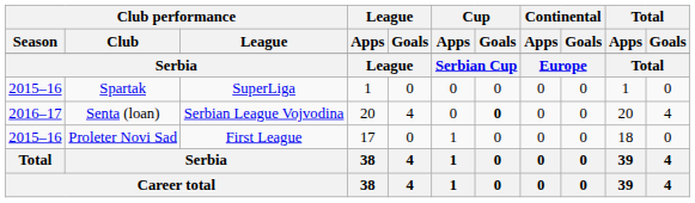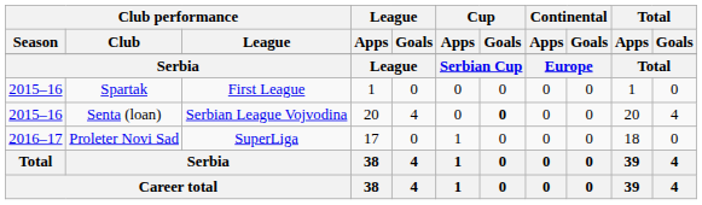Spartak | Club performance / League: SuperLiga -> First League
Senta (loan) | Club performance / Season: 2016–17 -> 2015–16
Proleter Novi Sad | Club performance / Season: 2015–16 -> 2016–17
Proleter Novi Sad | Club performance / League: First League -> SuperLiga
